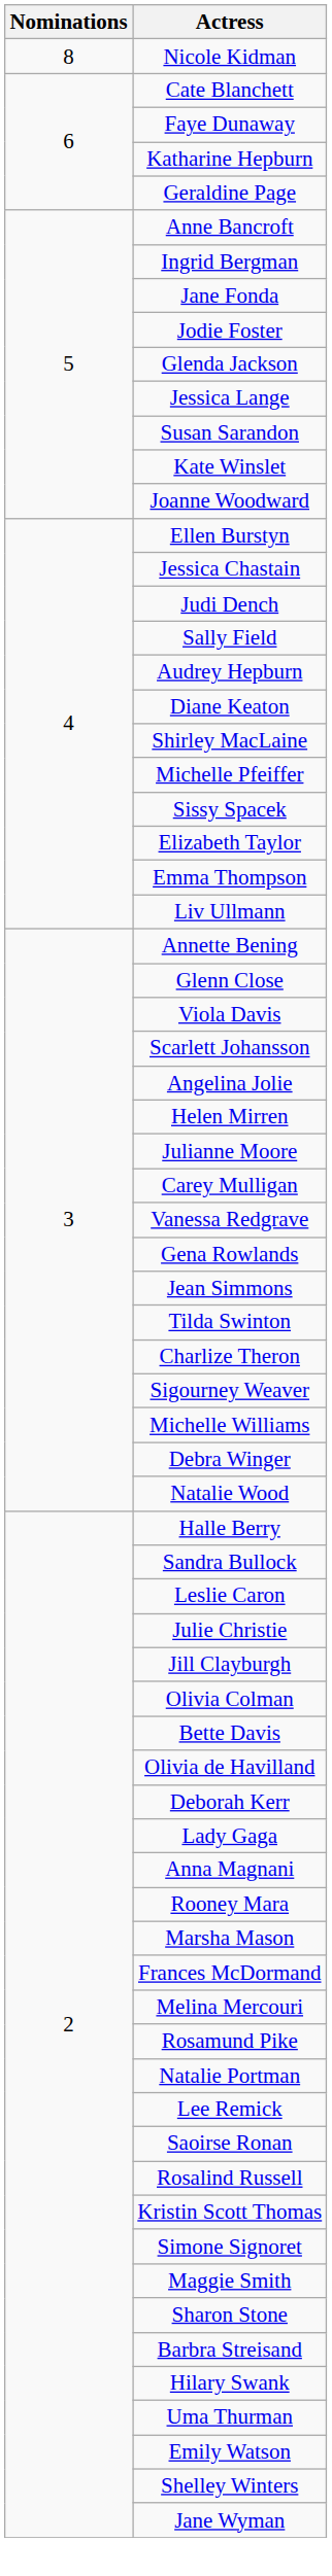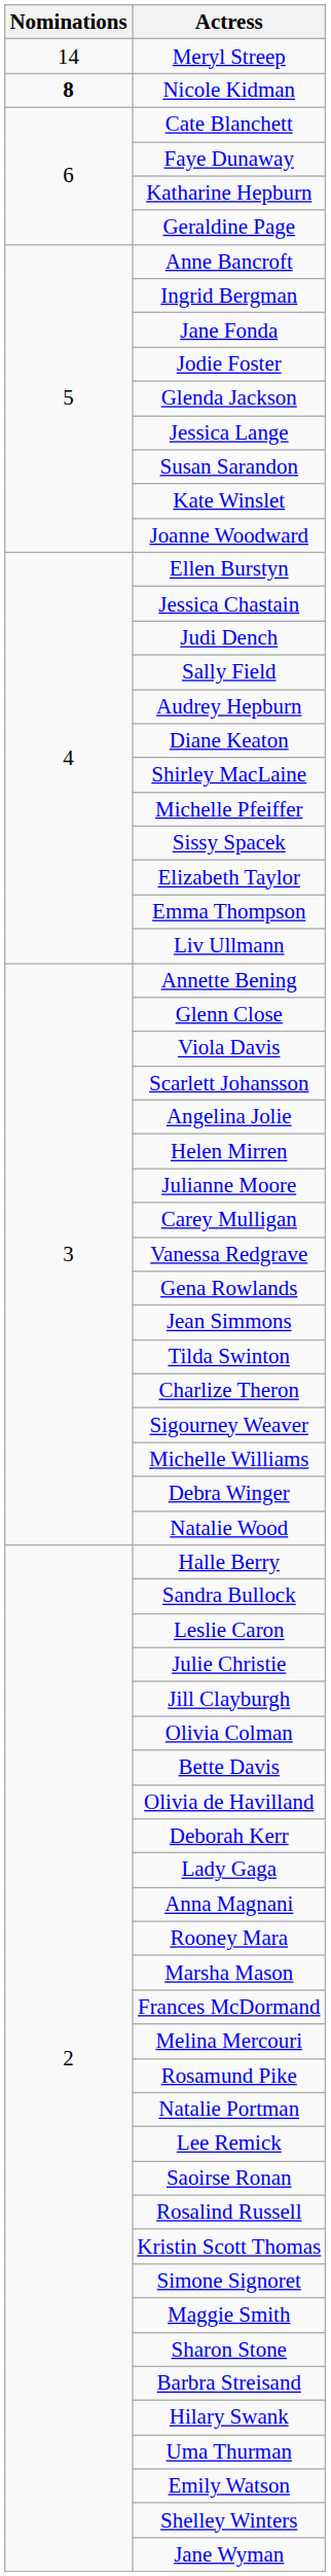+ row: 14 | Meryl Streep
Nicole Kidman | Nominations: normal -> bold
